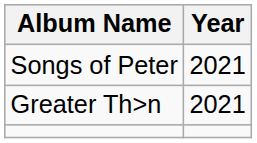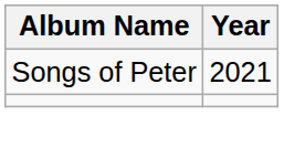- row: Greater Th>n | 2021
